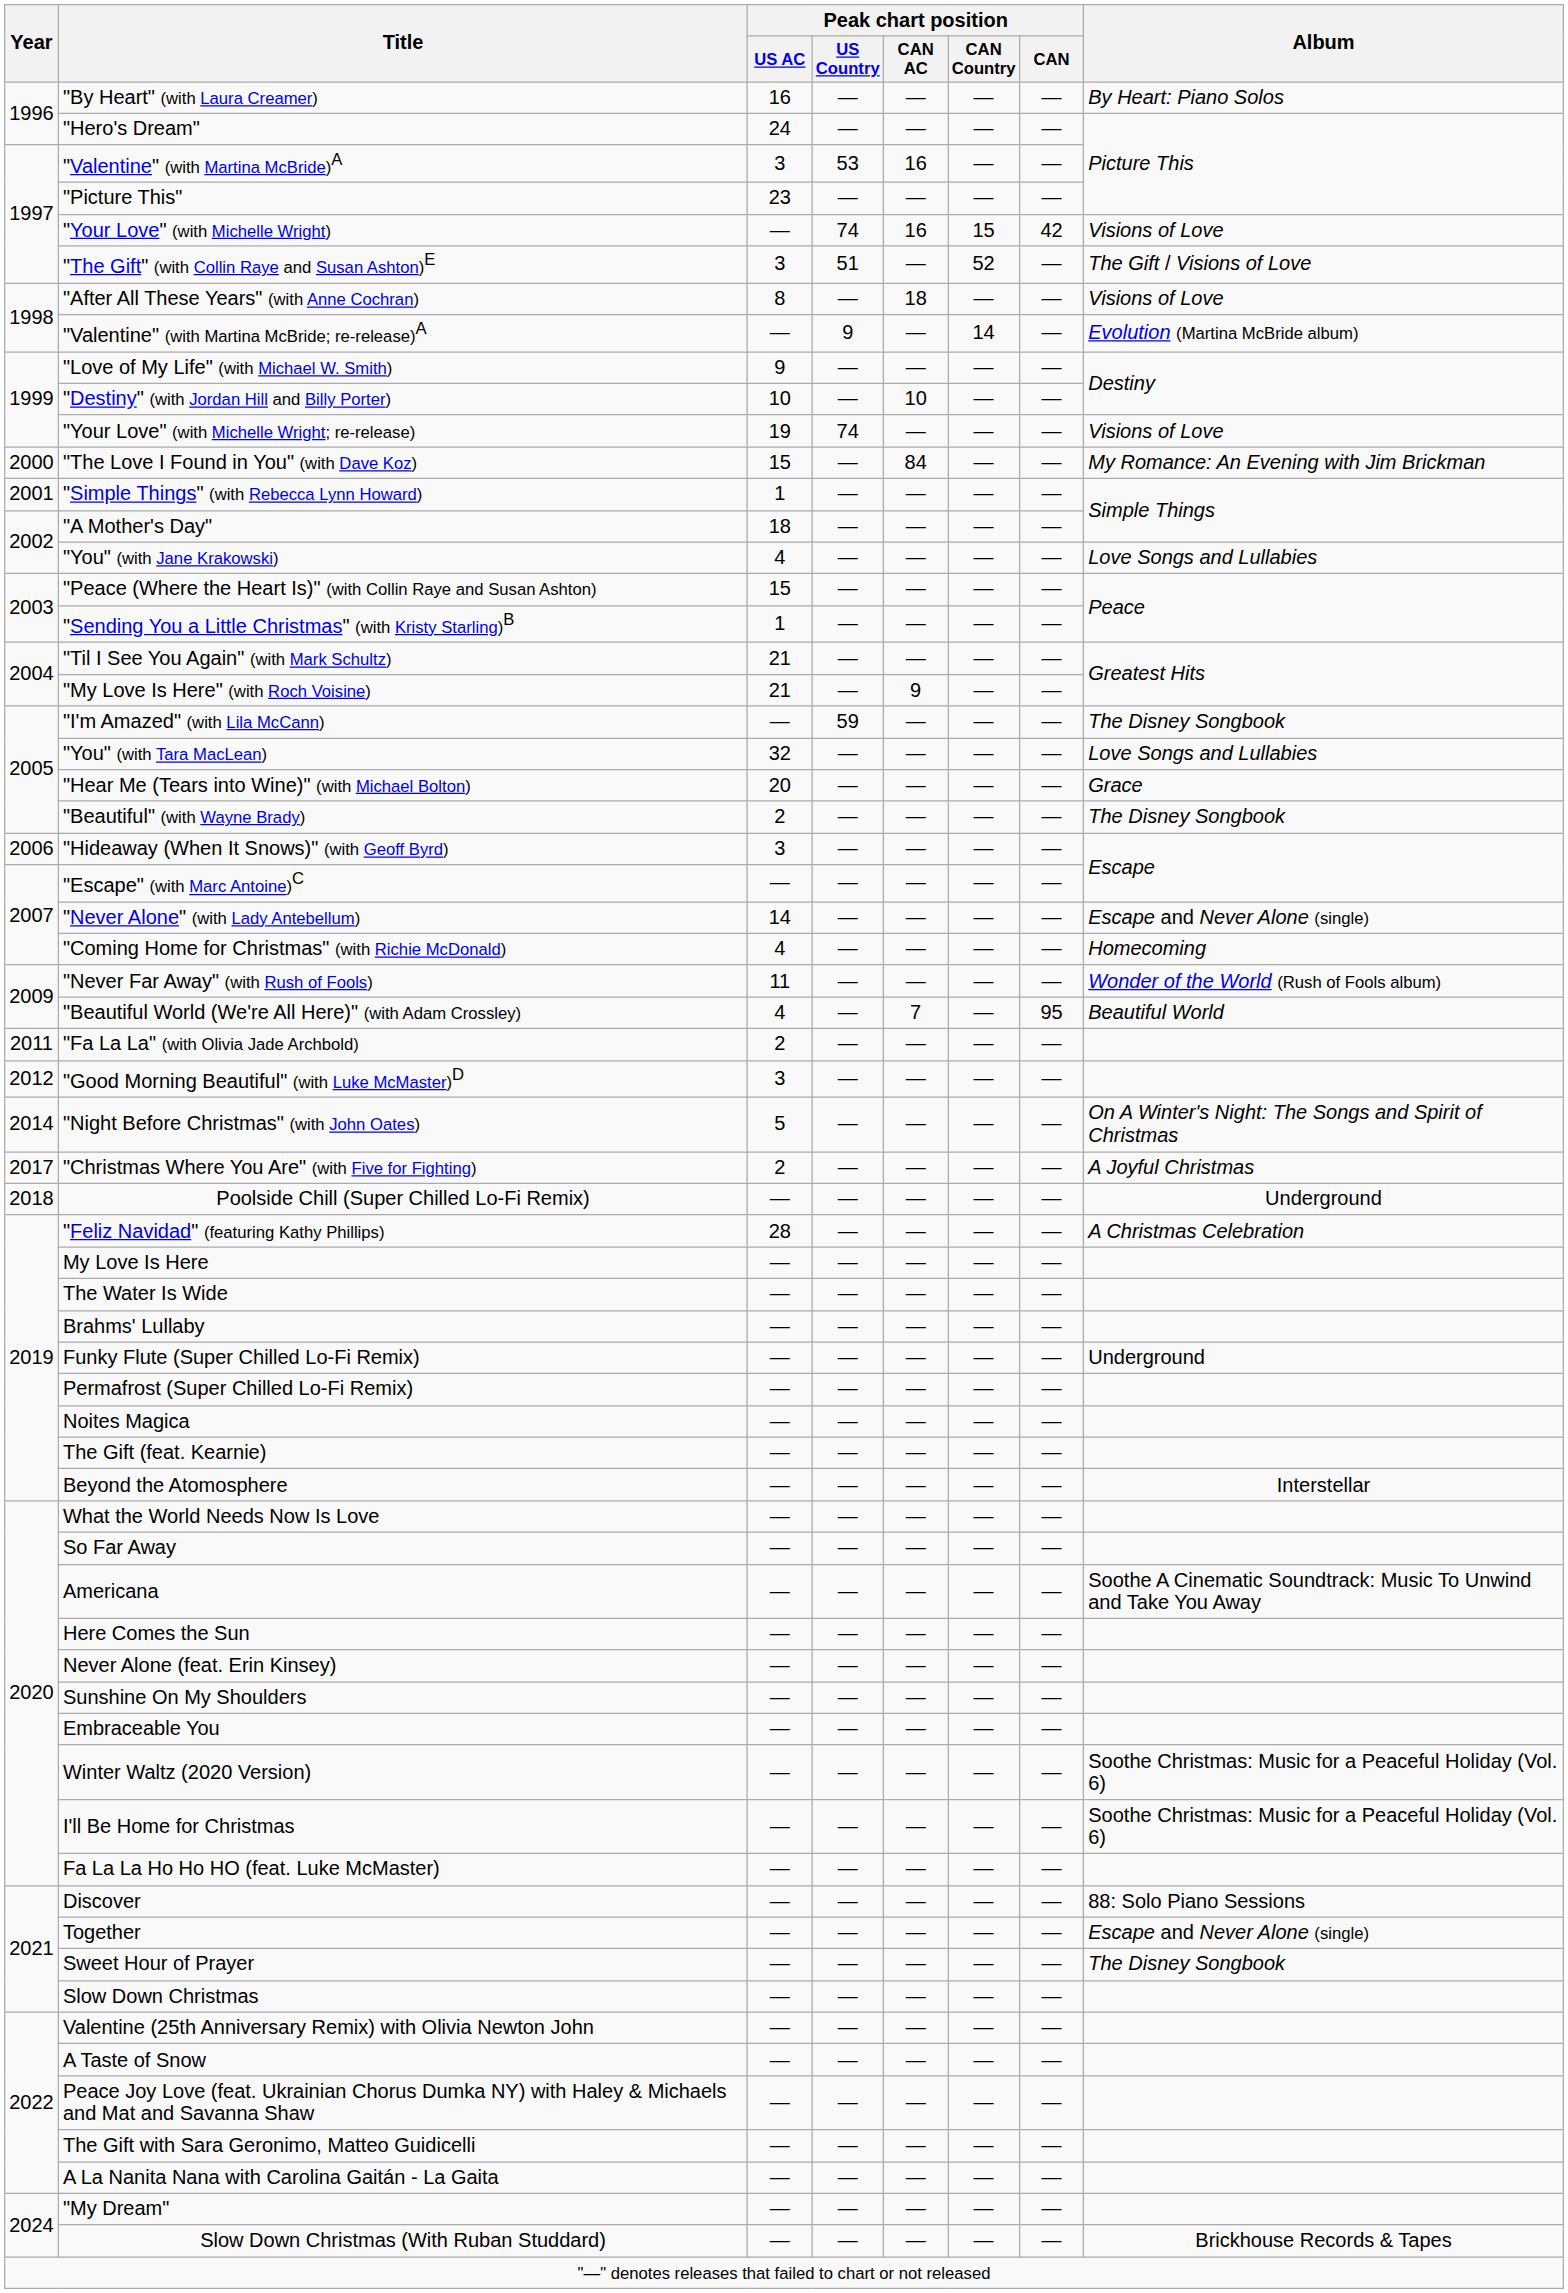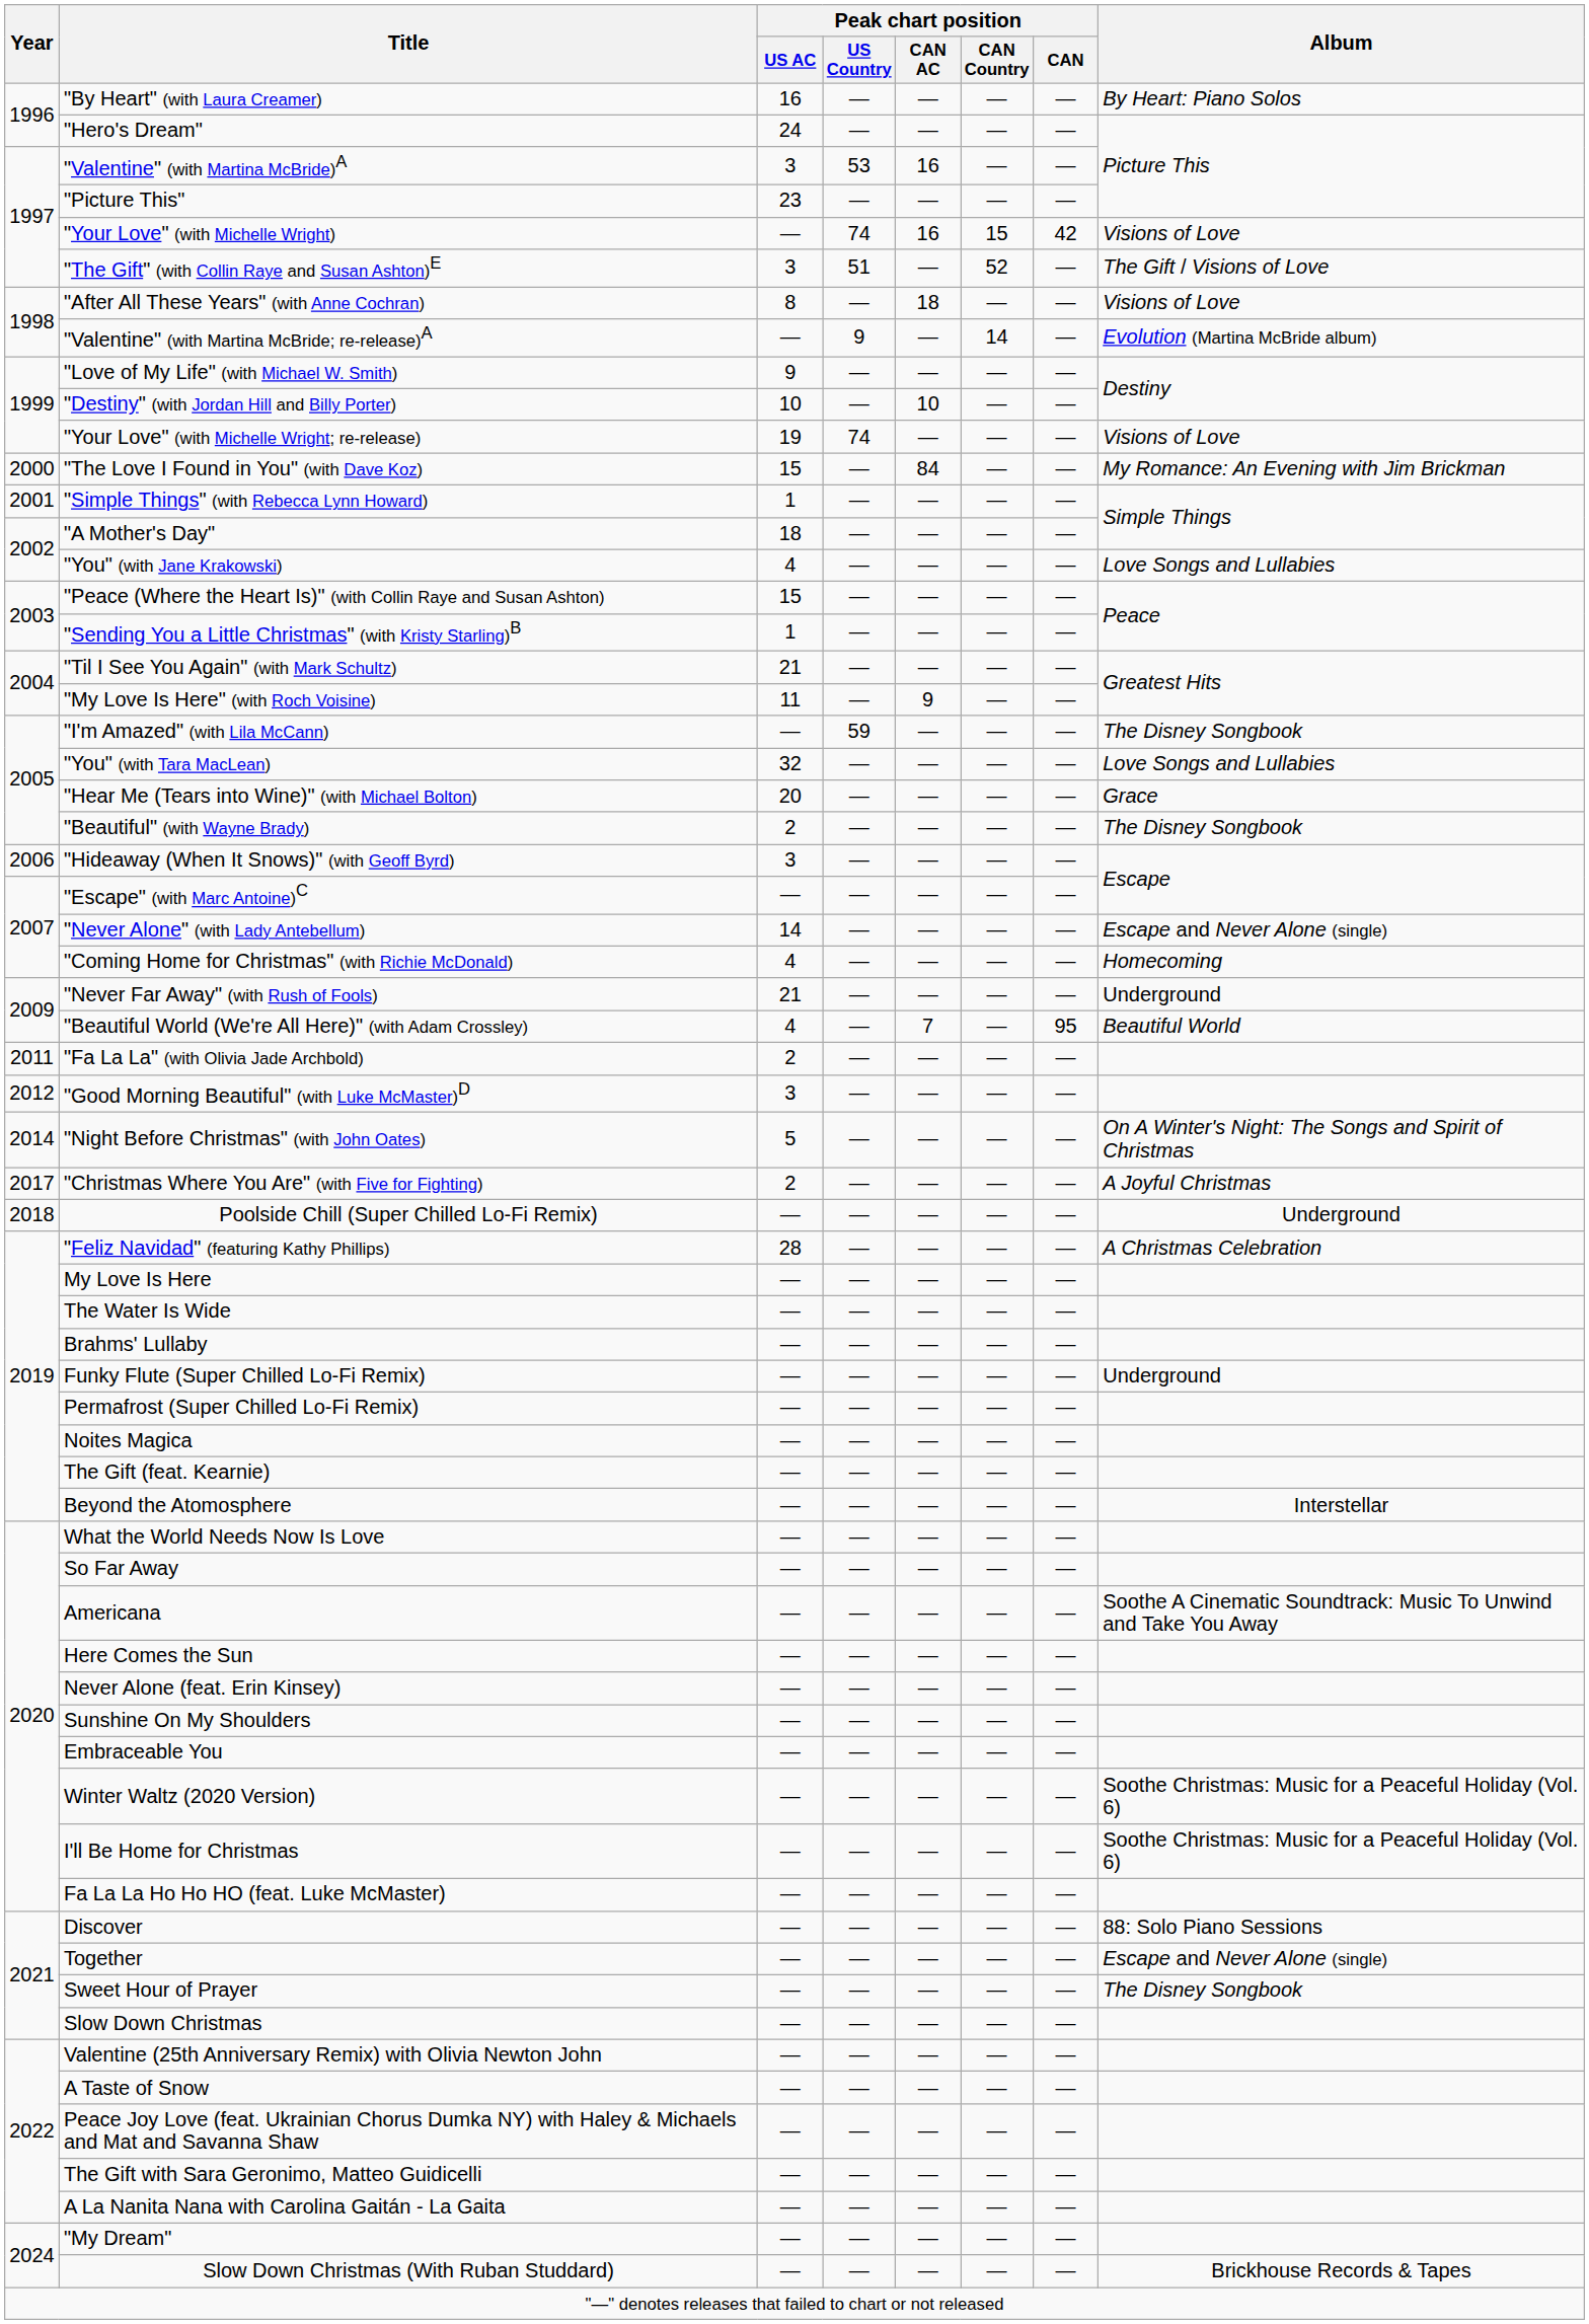"My Love Is Here" (with Roch Voisine) | Peak chart position / US AC: 21 -> 11
"Never Far Away" (with Rush of Fools) | Peak chart position / US AC: 11 -> 21
"Never Far Away" (with Rush of Fools) | Album: Wonder of the World (Rush of Fools album) -> Underground
